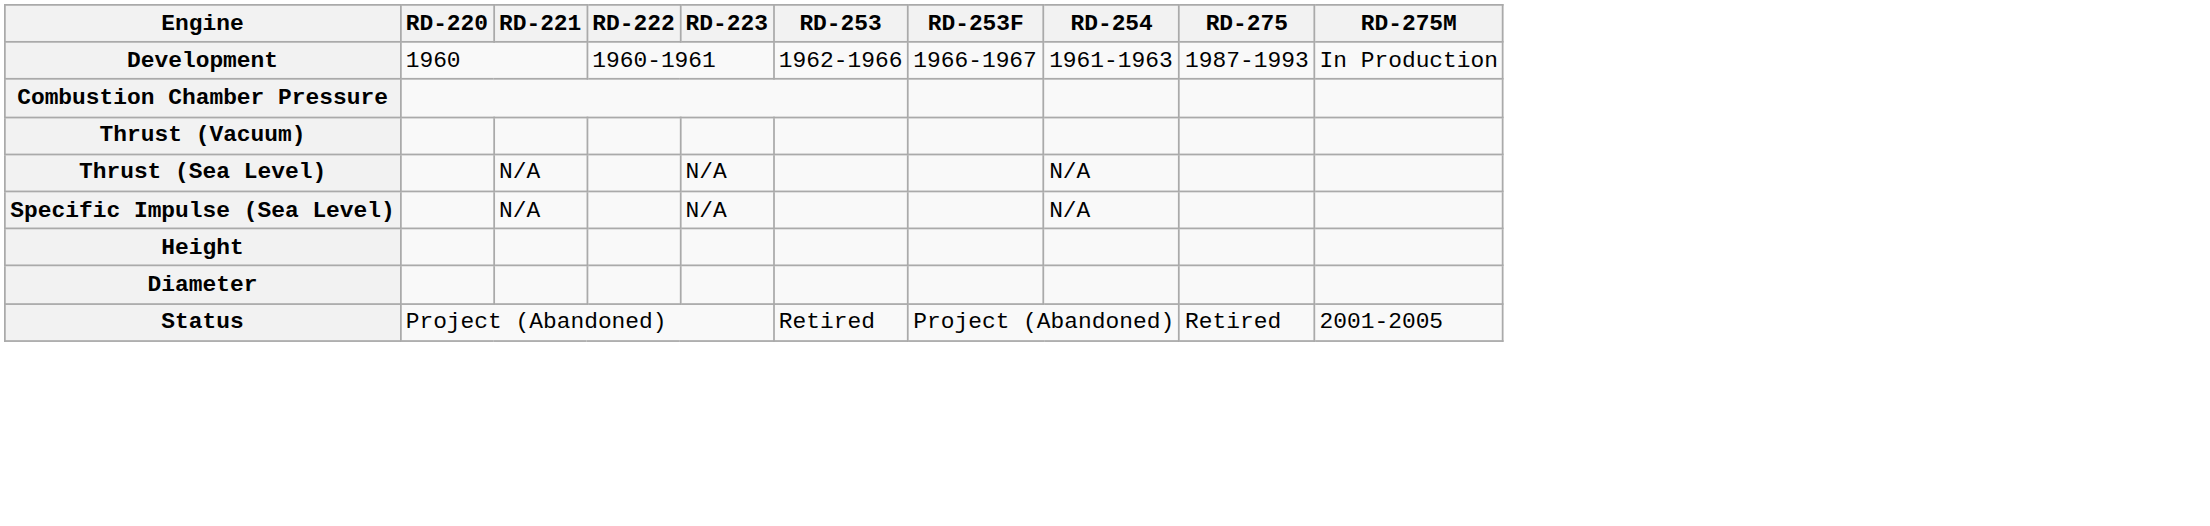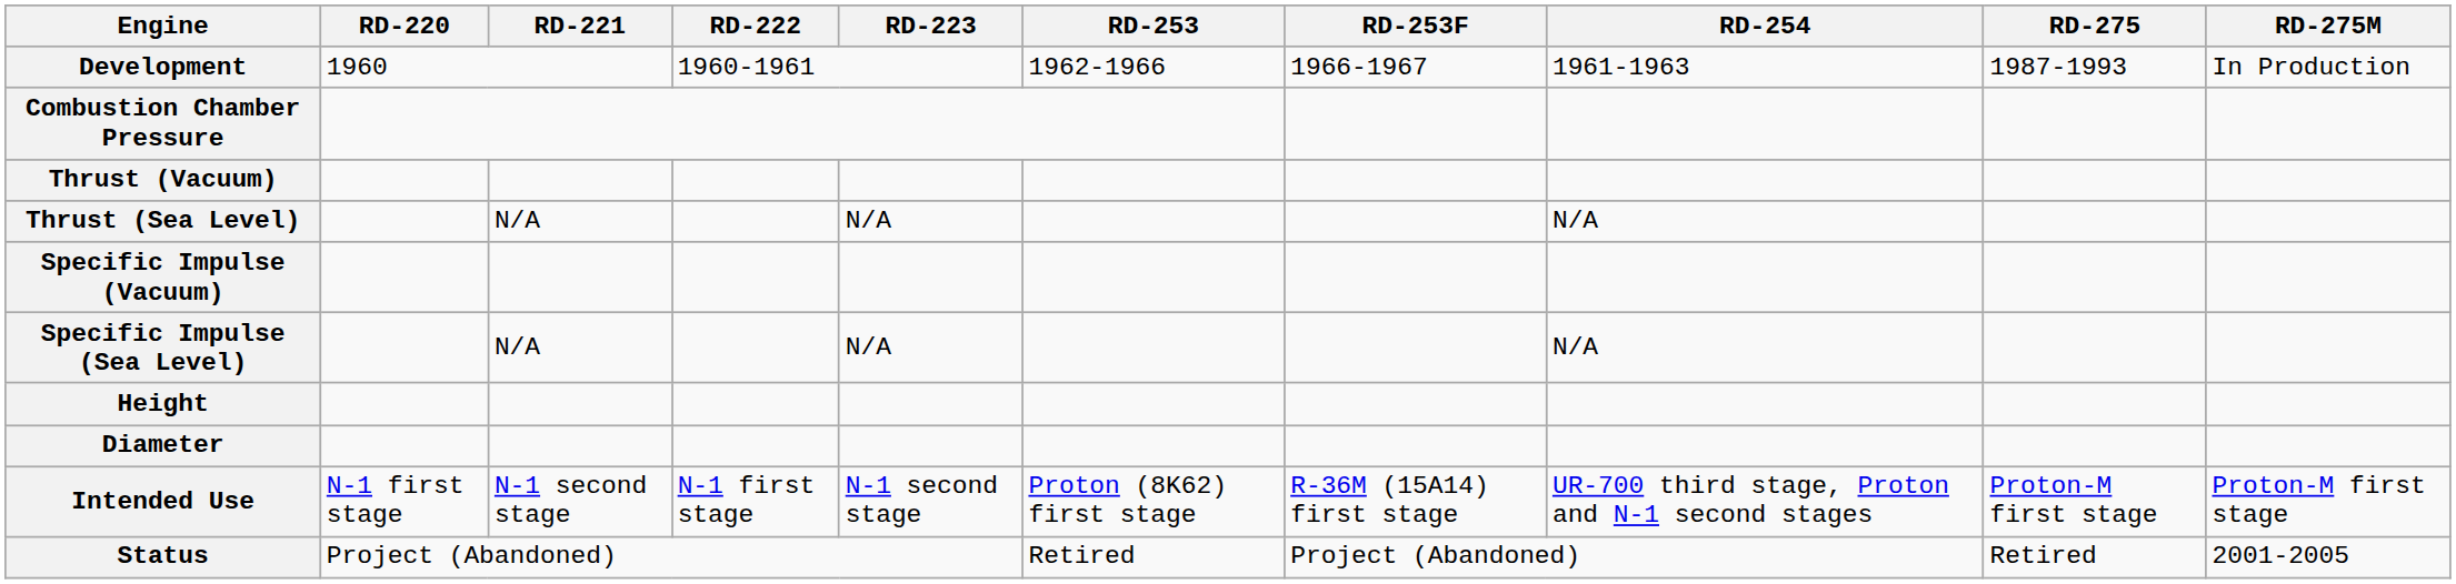+ row: Specific Impulse (Vacuum)
+ row: Intended Use | N-1 first stage | N-1 second stage | N-1 first stage | N-1 second stage | Proton (8K62) first stage | R-36M (15А14) first stage | UR-700 third stage, Proton and N-1 second stages | Proton-M first stage | Proton-M first stage
